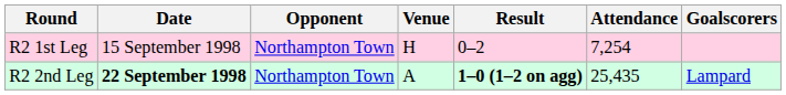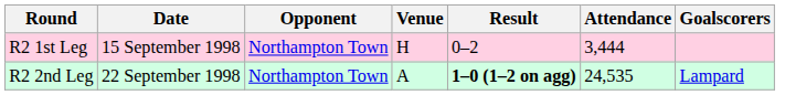R2 1st Leg | Attendance: 7,254 -> 3,444
R2 2nd Leg | Date: bold -> normal
R2 2nd Leg | Attendance: 25,435 -> 24,535
